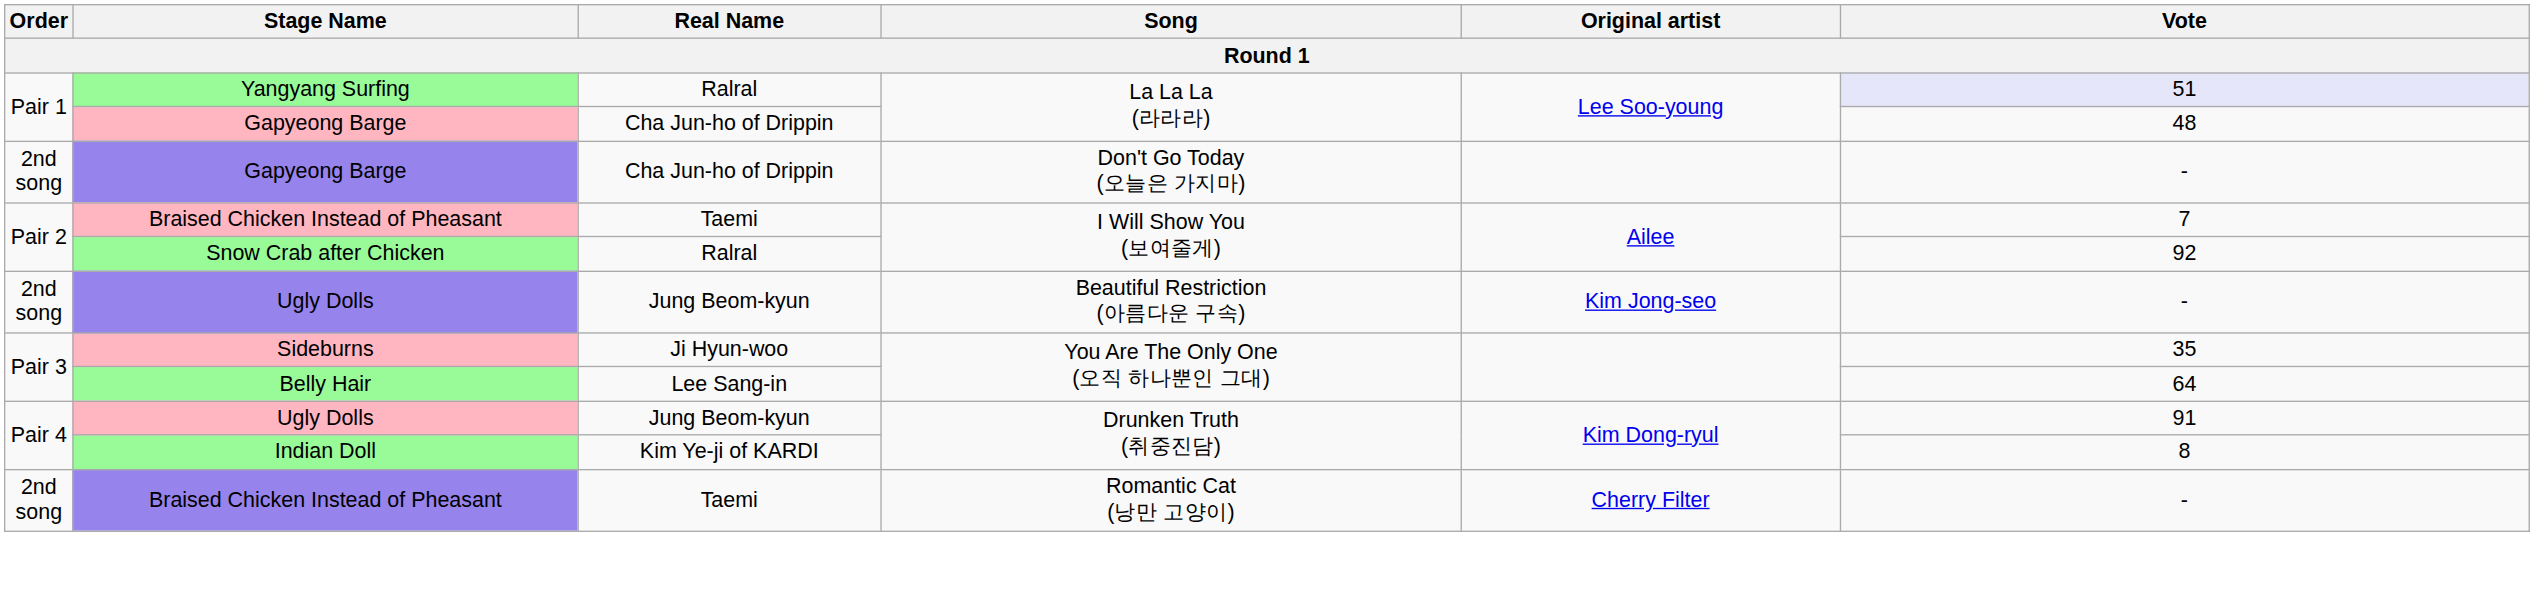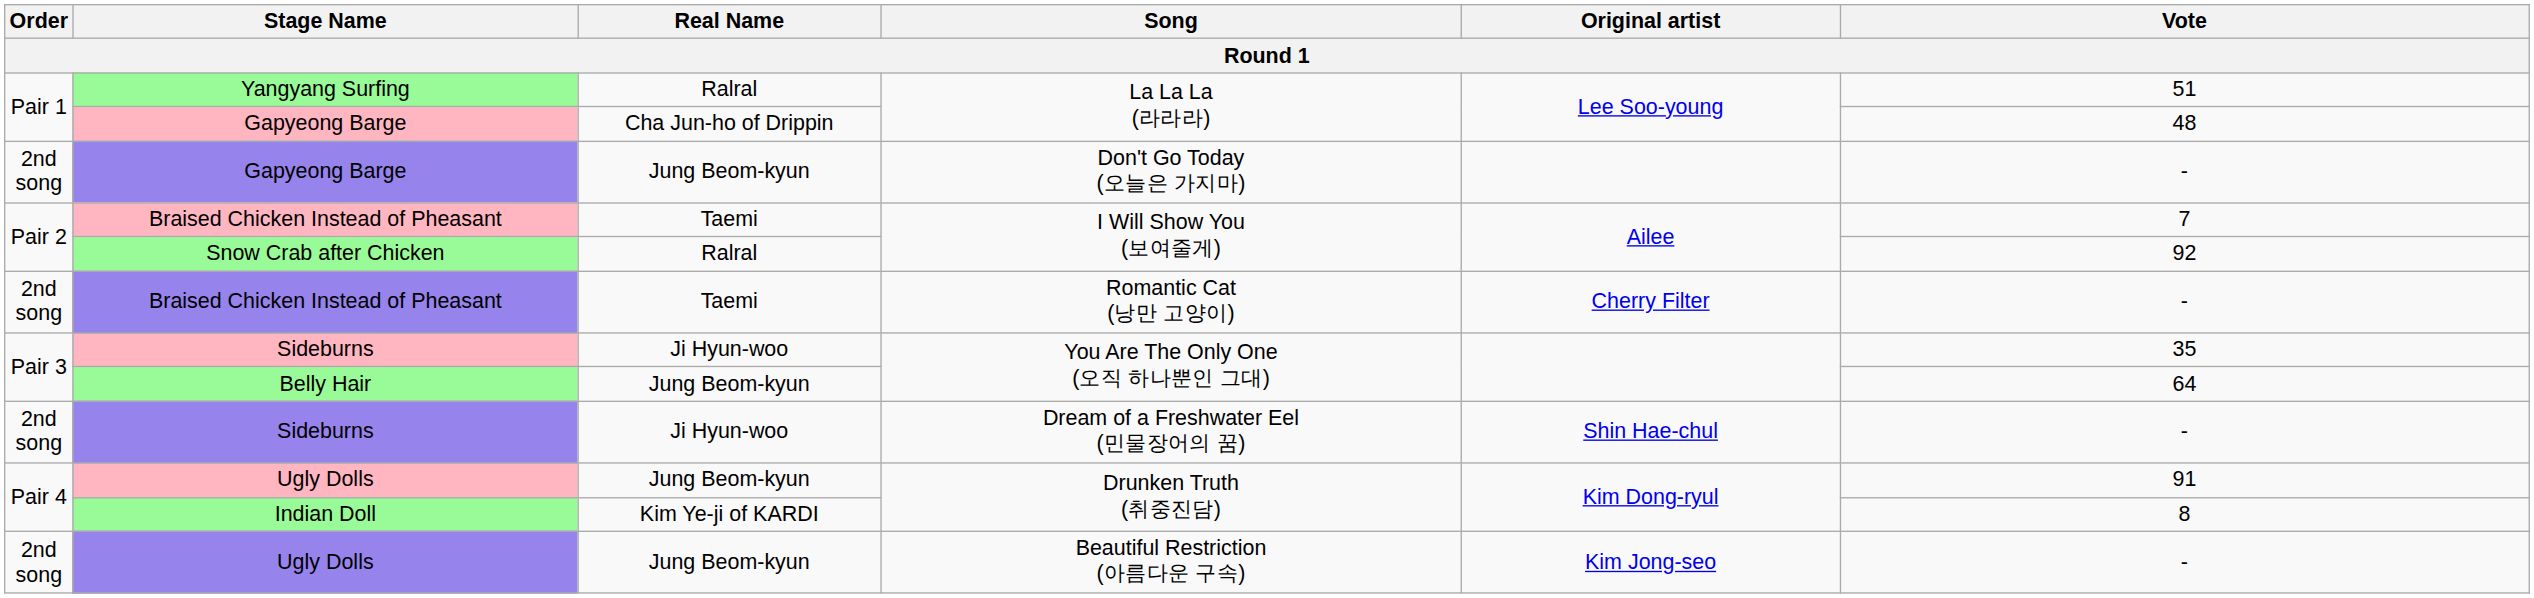Yangyang Surfing | Vote: lavender background -> no background
Gapyeong Barge / Don't Go Today (오늘은 가지마) | Real Name: Cha Jun-ho of Drippin -> Jung Beom-kyun
rows swapped: Braised Chicken Instead of Pheasant / Romantic Cat (낭만 고양이) <-> Ugly Dolls / Beautiful Restriction (아름다운 구속)
Belly Hair | Real Name: Lee Sang-in -> Jung Beom-kyun
+ row: 2nd song | Sideburns | Ji Hyun-woo | Dream of a Freshwater Eel (민물장어의 꿈) | Shin Hae-chul | -
